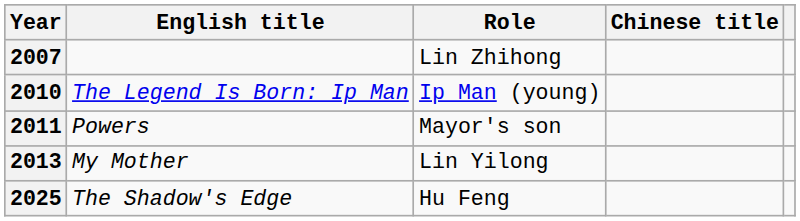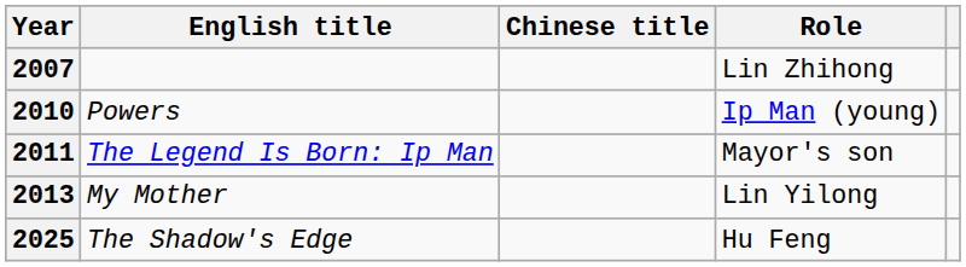columns swapped: Chinese title <-> Role
2010 | English title: The Legend Is Born: Ip Man -> Powers
2011 | English title: Powers -> The Legend Is Born: Ip Man
